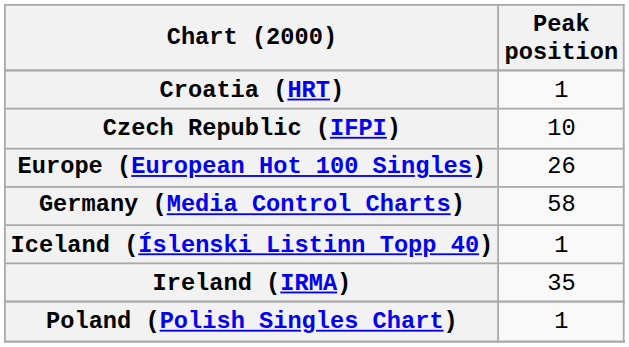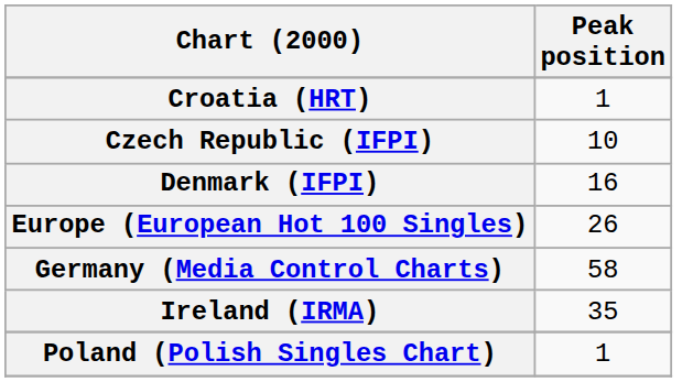+ row: Denmark (IFPI) | 16
- row: Iceland (Íslenski Listinn Topp 40) | 1
